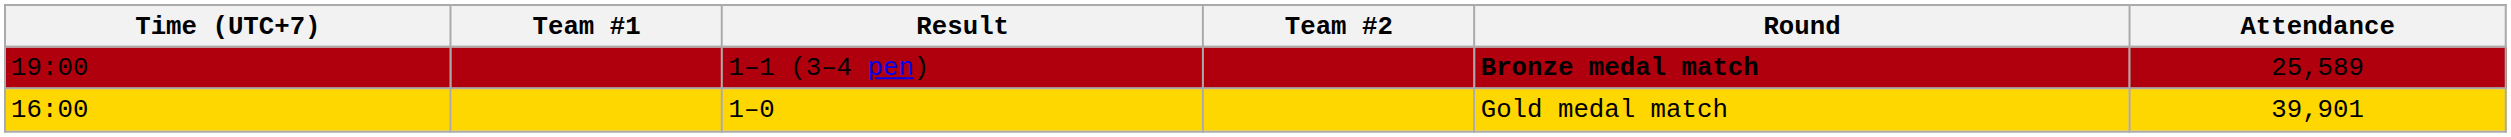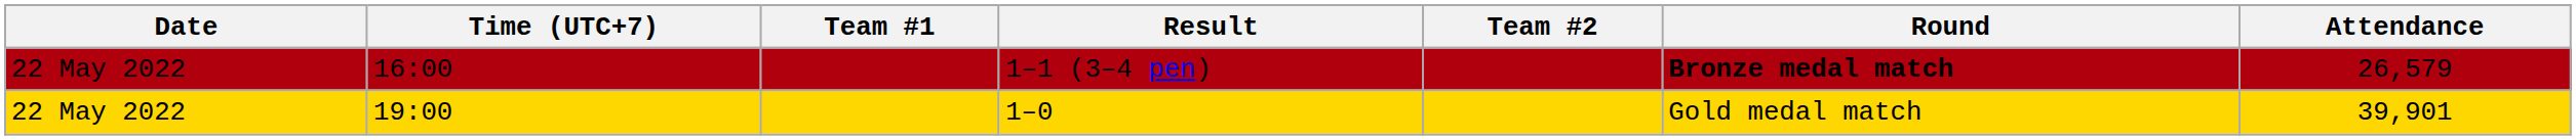+ column: Date | 22 May 2022 | 22 May 2022
1–1 (3–4 pen) | Time (UTC+7): 19:00 -> 16:00
1–1 (3–4 pen) | Attendance: 25,589 -> 26,579
1–0 | Time (UTC+7): 16:00 -> 19:00
